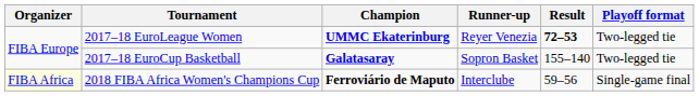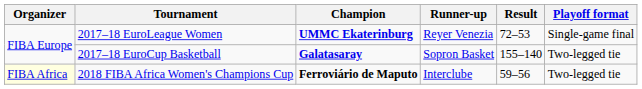2017–18 EuroLeague Women | Result: bold -> normal
2017–18 EuroLeague Women | Playoff format: Two-legged tie -> Single-game final
2018 FIBA Africa Women's Champions Cup | Playoff format: Single-game final -> Two-legged tie
